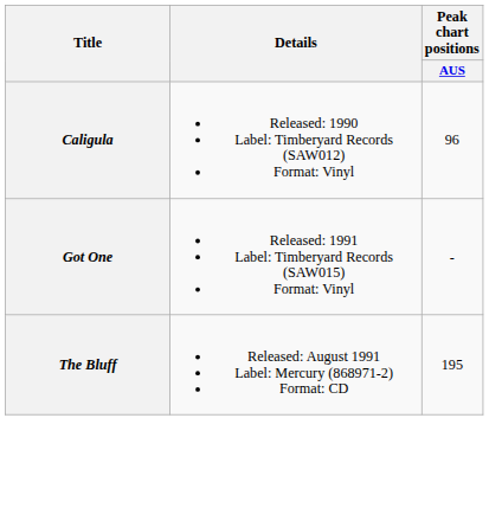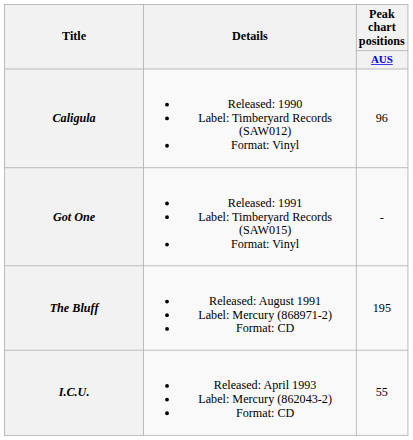+ row: I.C.U. | Released: April 1993 Label: Mercury (862043-2) Format: CD | 55
